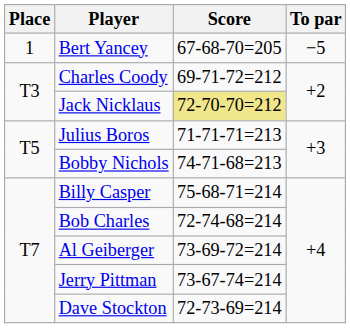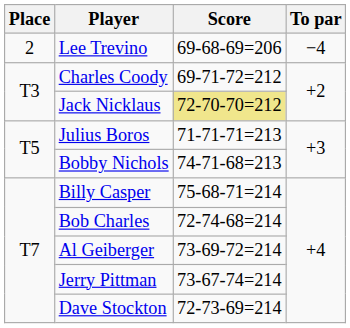- row: 1 | Bert Yancey | 67-68-70=205 | −5
+ row: 2 | Lee Trevino | 69-68-69=206 | −4
